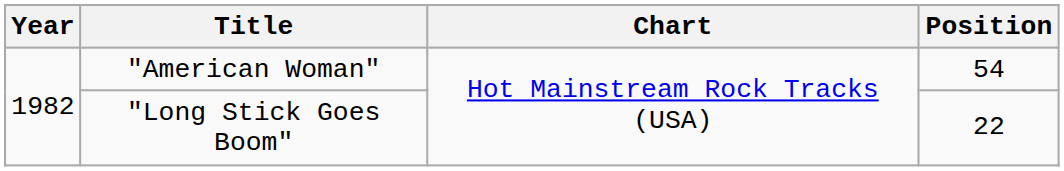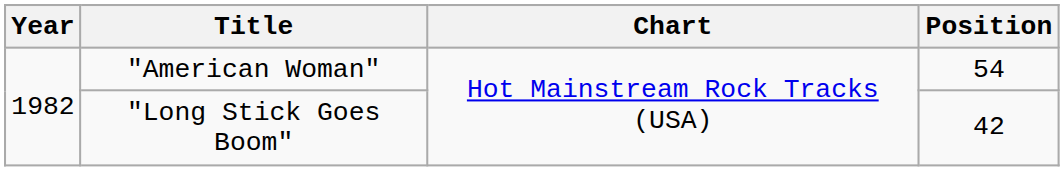"Long Stick Goes Boom" | Position: 22 -> 42
